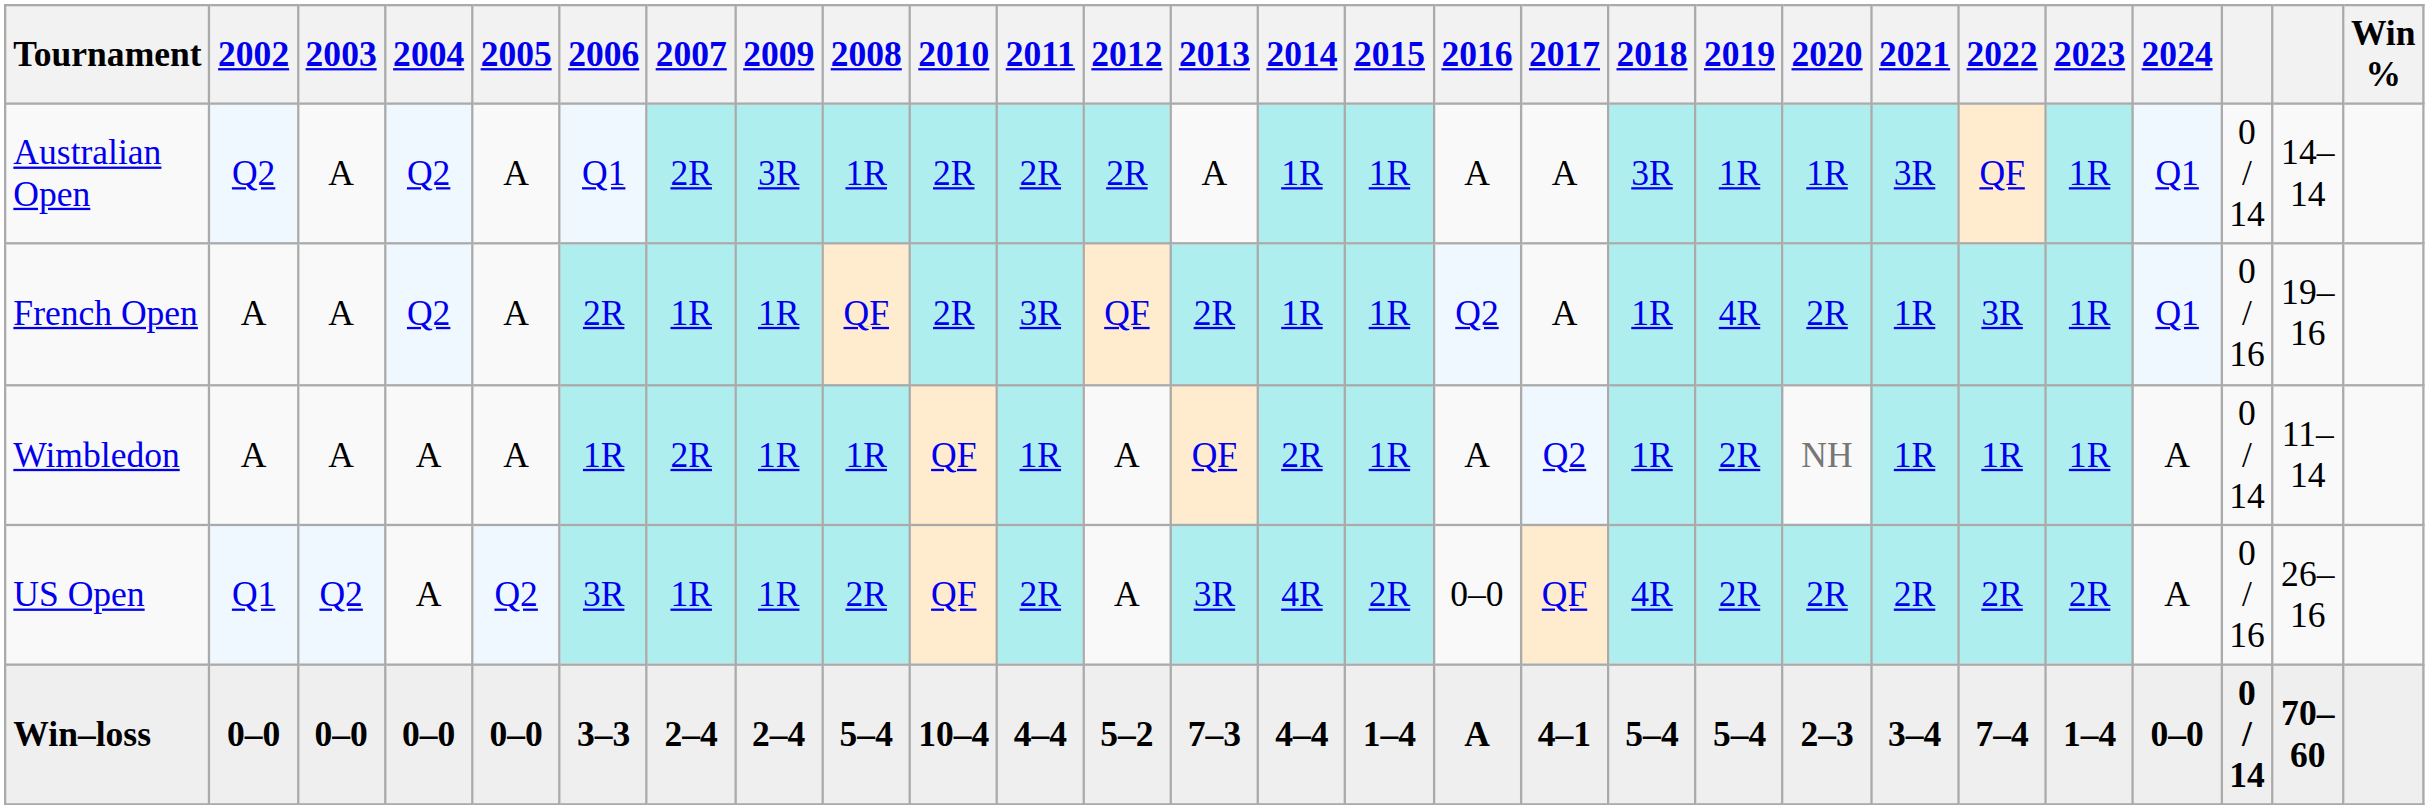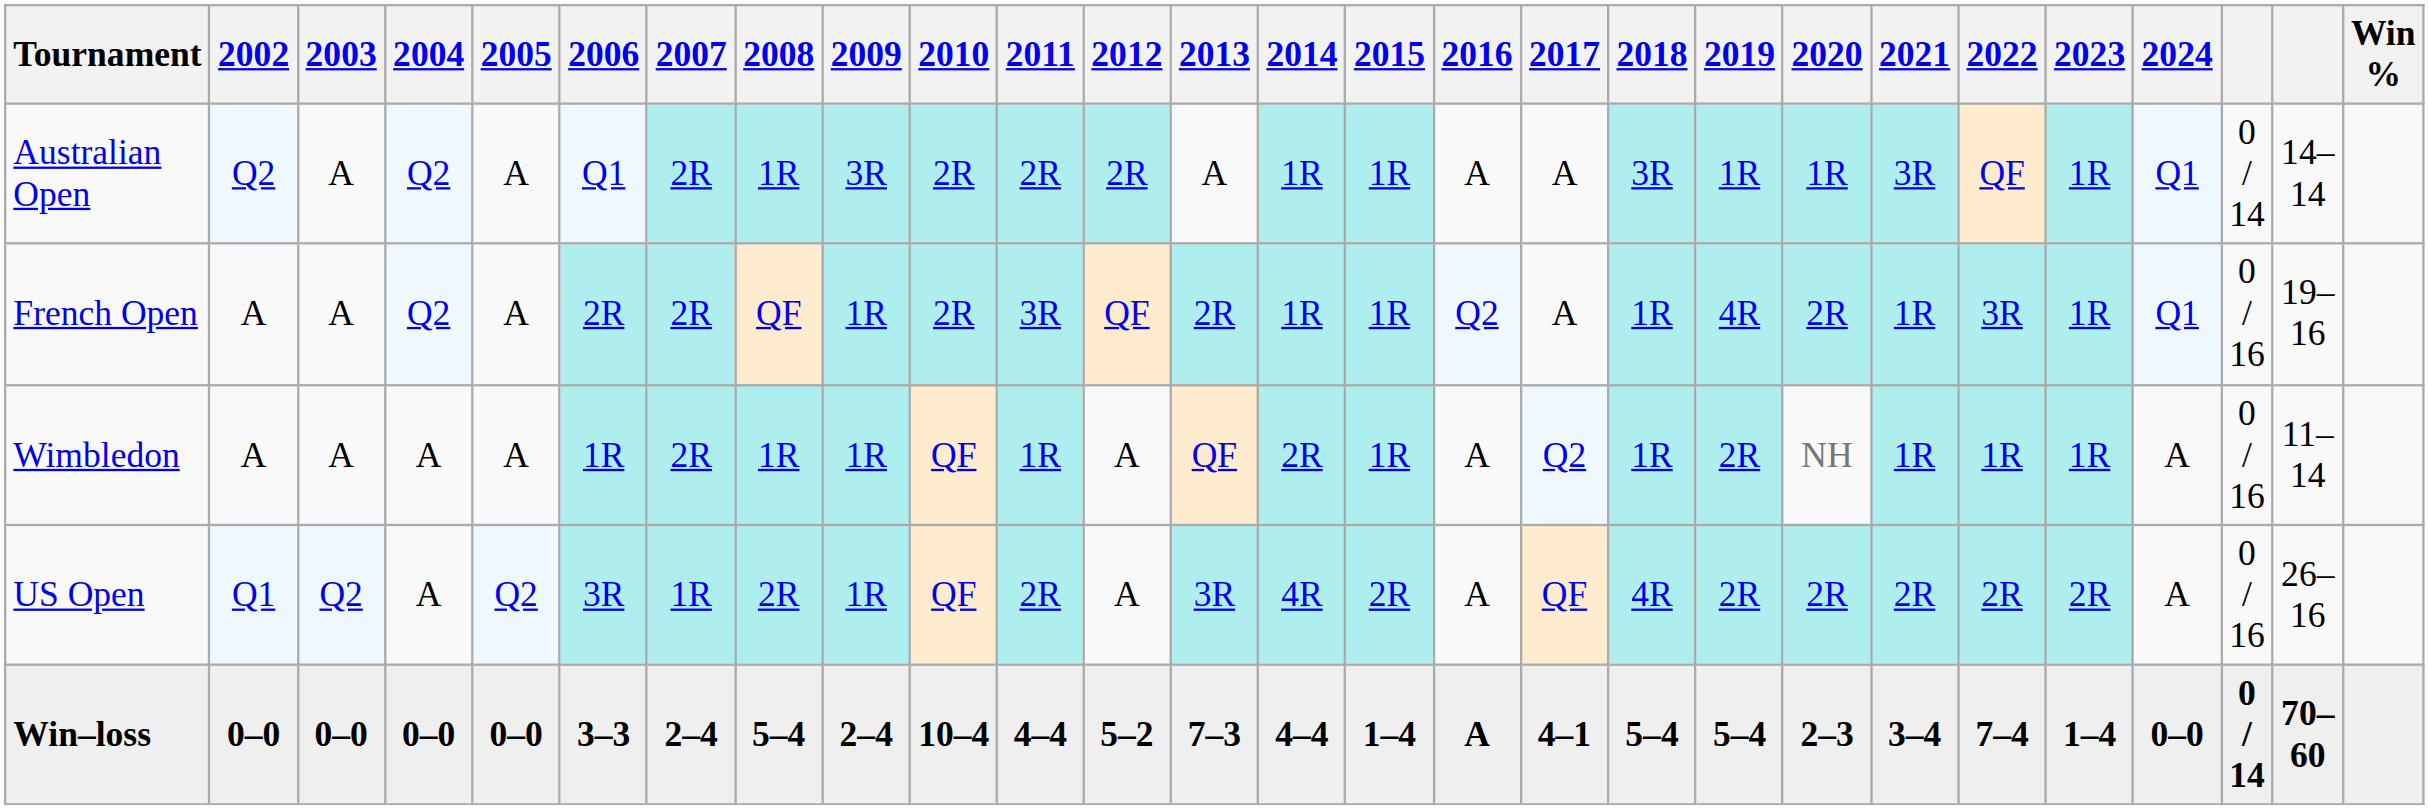columns swapped: 2008 <-> 2009
French Open | 2007: 1R -> 2R
Wimbledon | column 25: 0 / 14 -> 0 / 16
US Open | 2016: 0–0 -> A
